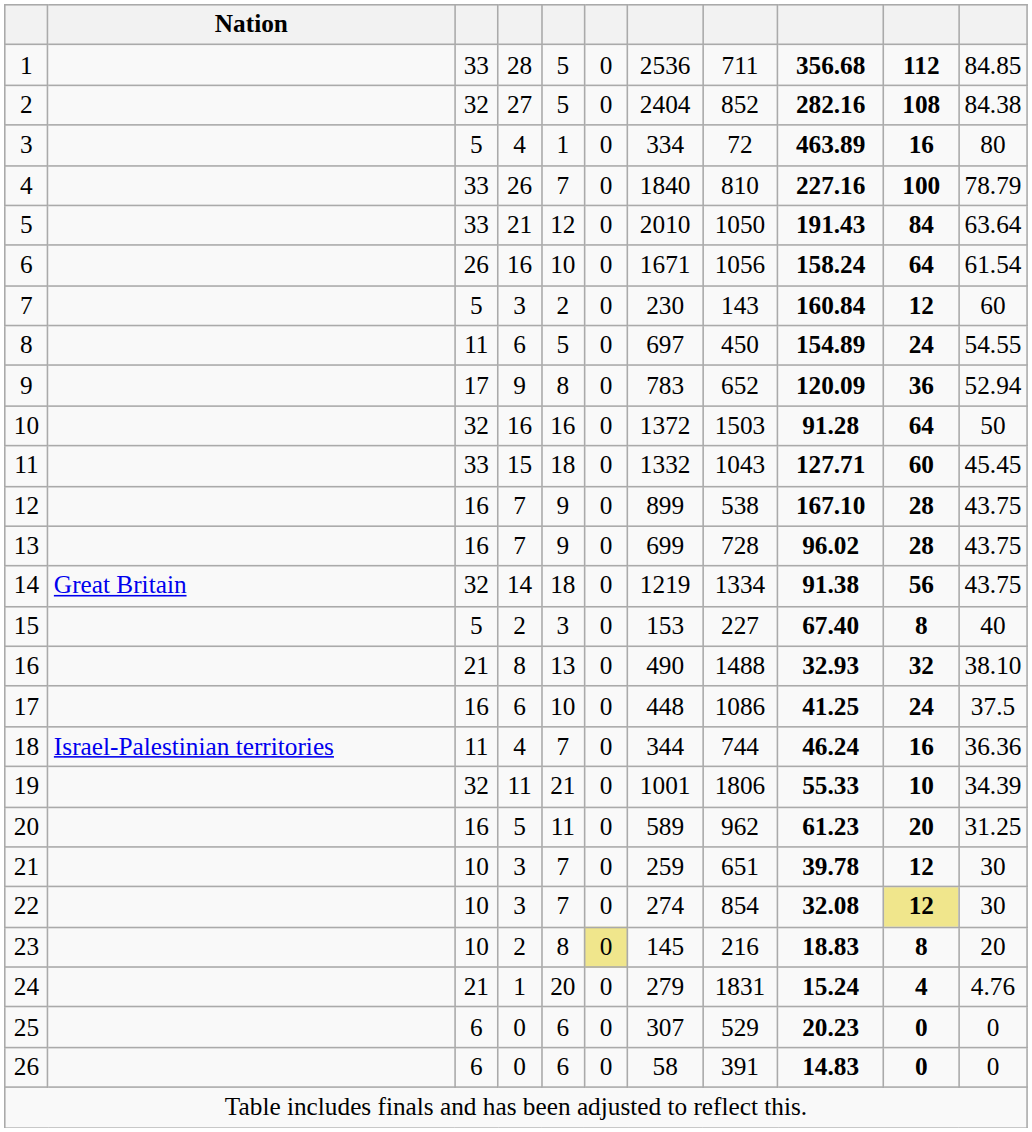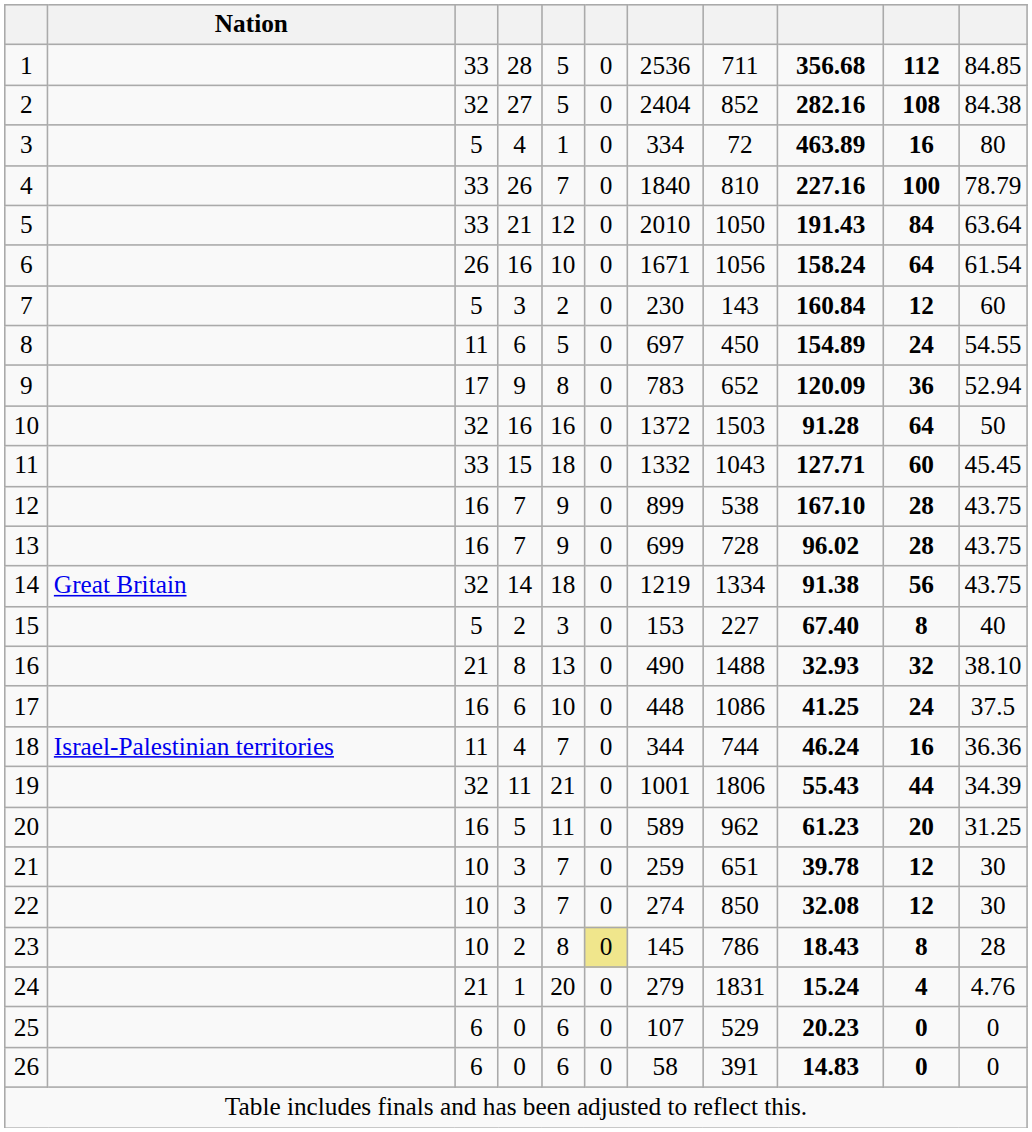19 | column 9: 55.33 -> 55.43
19 | column 10: 10 -> 44
22 | column 8: 854 -> 850
22 | column 10: khaki background -> no background
23 | column 8: 216 -> 786
23 | column 9: 18.83 -> 18.43
23 | column 11: 20 -> 28
25 | column 7: 307 -> 107
